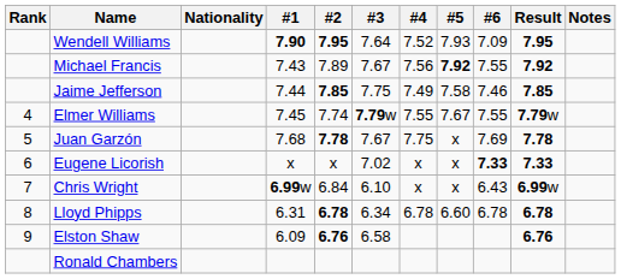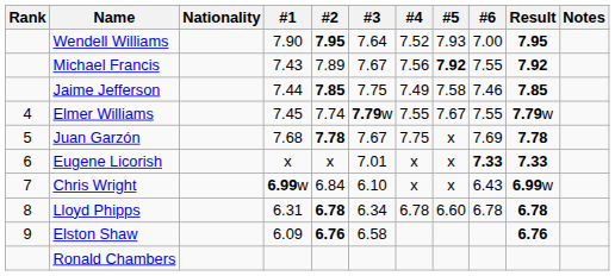Wendell Williams | #1: bold -> normal
Wendell Williams | #6: 7.09 -> 7.00
Eugene Licorish | #3: 7.02 -> 7.01
